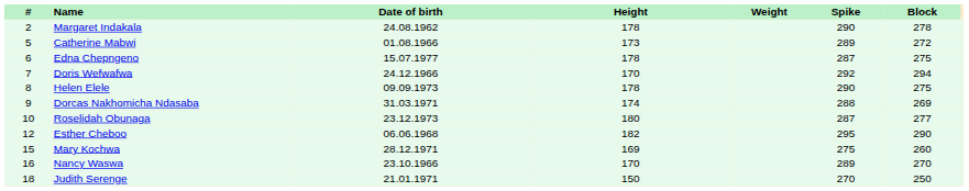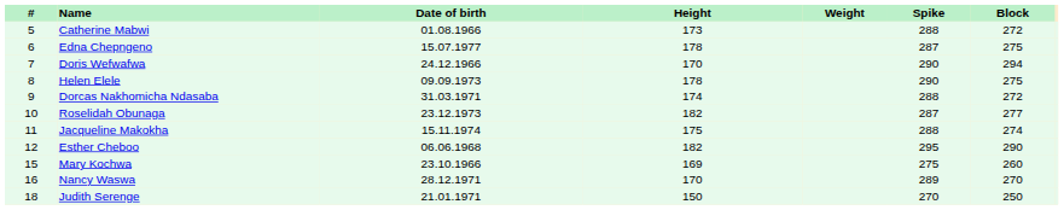- row: 2 | Margaret Indakala | 24.08.1962 | 178 | 290 | 278
Catherine Mabwi | Spike: 289 -> 288
Doris Wefwafwa | Spike: 292 -> 290
Dorcas Nakhomicha Ndasaba | Block: 269 -> 272
Roselidah Obunaga | Height: 180 -> 182
+ row: 11 | Jacqueline Makokha | 15.11.1974 | 175 | 288 | 274
Mary Kochwa | Date of birth: 28.12.1971 -> 23.10.1966
Nancy Waswa | Date of birth: 23.10.1966 -> 28.12.1971
